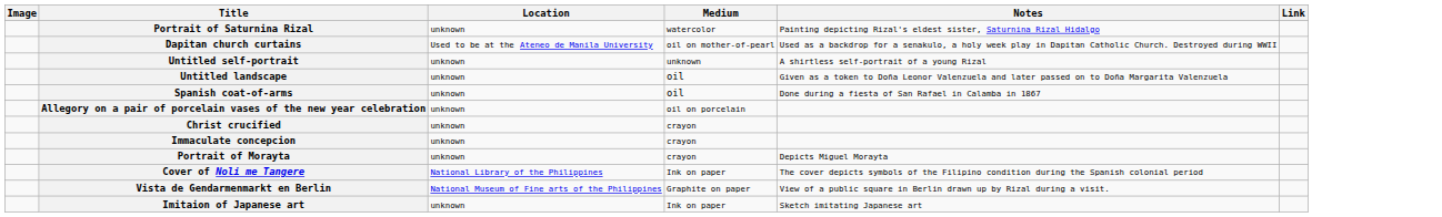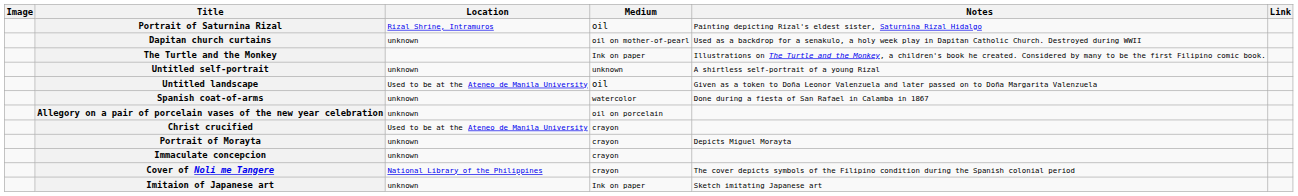Portrait of Saturnina Rizal | Location: unknown -> Rizal Shrine, Intramuros
Portrait of Saturnina Rizal | Medium: watercolor -> oil
Dapitan church curtains | Location: Used to be at the Ateneo de Manila University -> unknown
+ row: The Turtle and the Monkey | Ink on paper | Illustrations on The Turtle and the Monkey, a children's book he created. Considered by many to be the first Filipino comic book.
Untitled landscape | Location: unknown -> Used to be at the Ateneo de Manila University
Spanish coat-of-arms | Medium: oil -> watercolor
Christ crucified | Location: unknown -> Used to be at the Ateneo de Manila University
rows swapped: Immaculate concepcion <-> Portrait of Morayta
Cover of Noli me Tangere | Medium: Ink on paper -> crayon
- row: Vista de Gendarmenmarkt en Berlin | National Museum of Fine arts of the Philippines | Graphite on paper | View of a public square in Berlin drawn up by Rizal during a visit.
